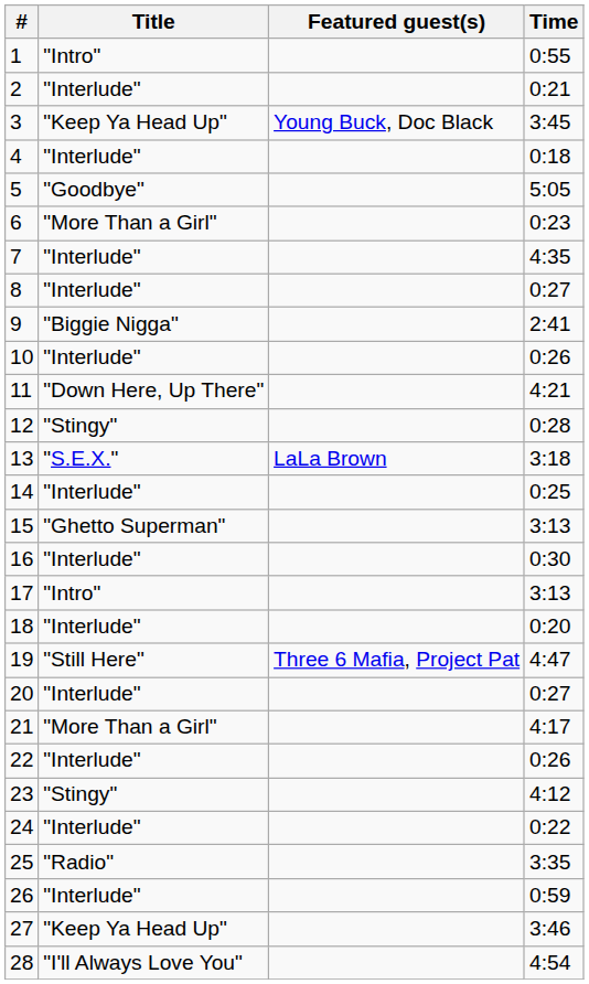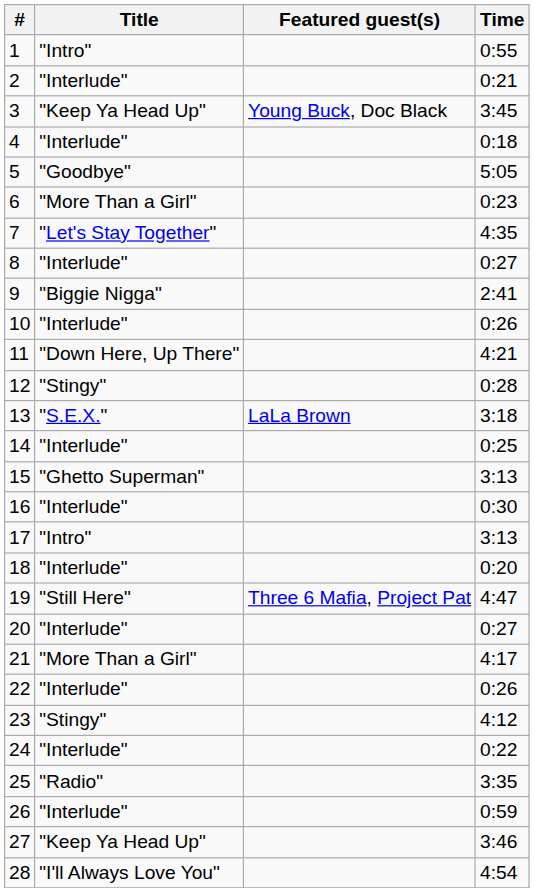7 | Title: "Interlude" -> "Let's Stay Together"
